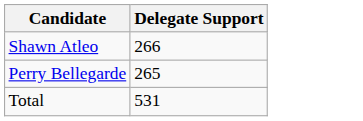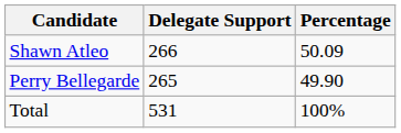+ column: Percentage | 50.09 | 49.90 | 100%
